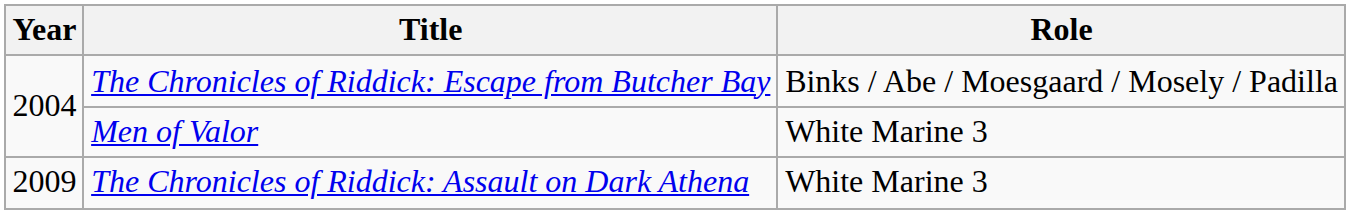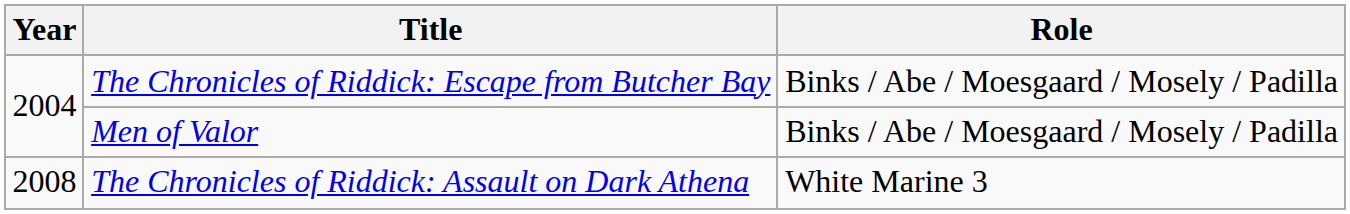Men of Valor | Role: White Marine 3 -> Binks / Abe / Moesgaard / Mosely / Padilla
The Chronicles of Riddick: Assault on Dark Athena | Year: 2009 -> 2008
